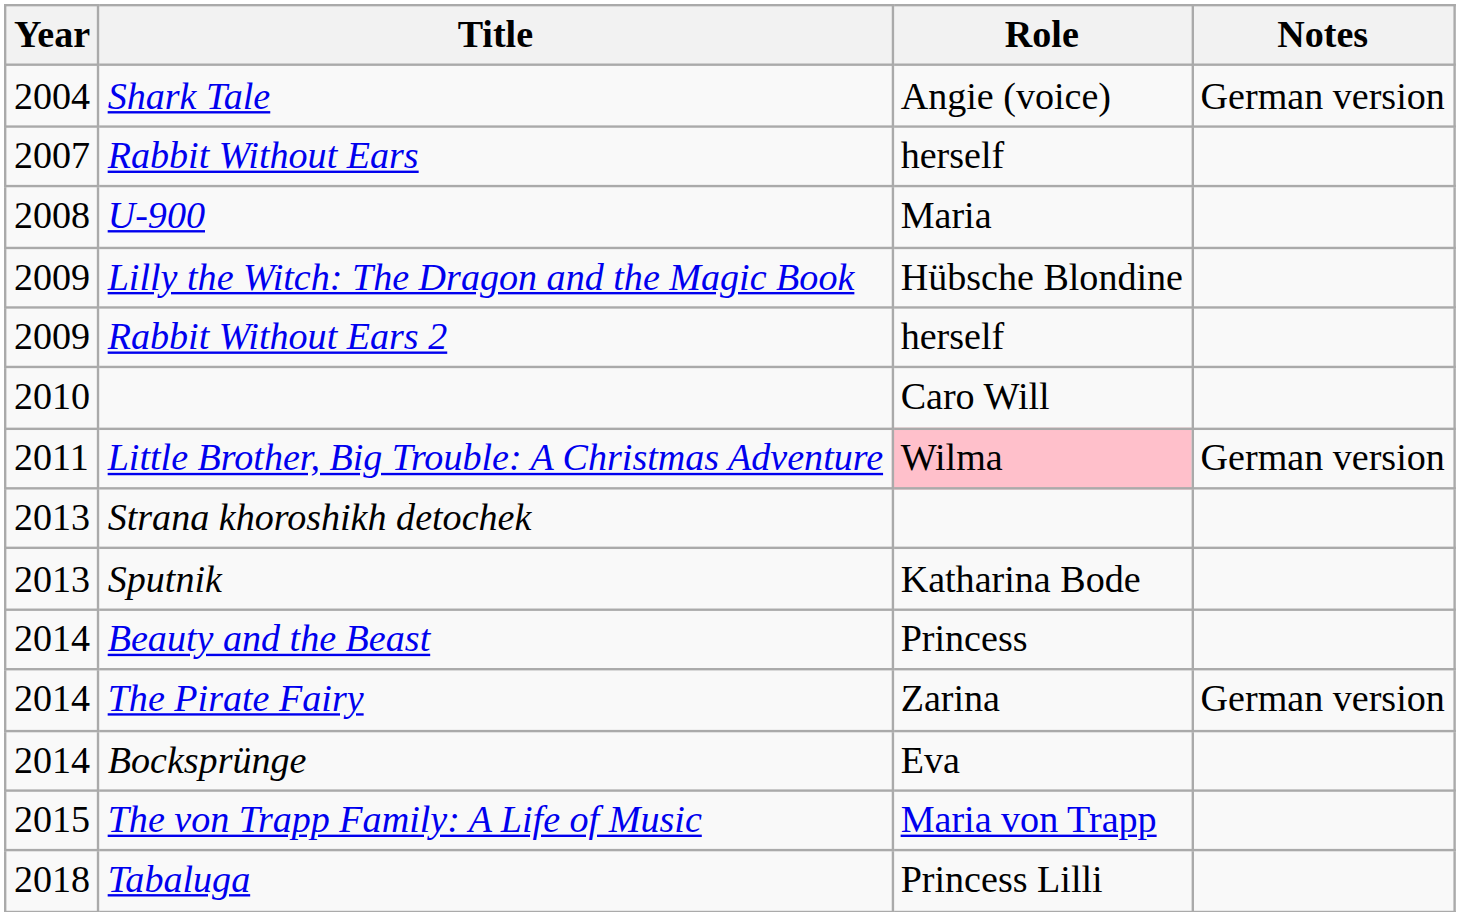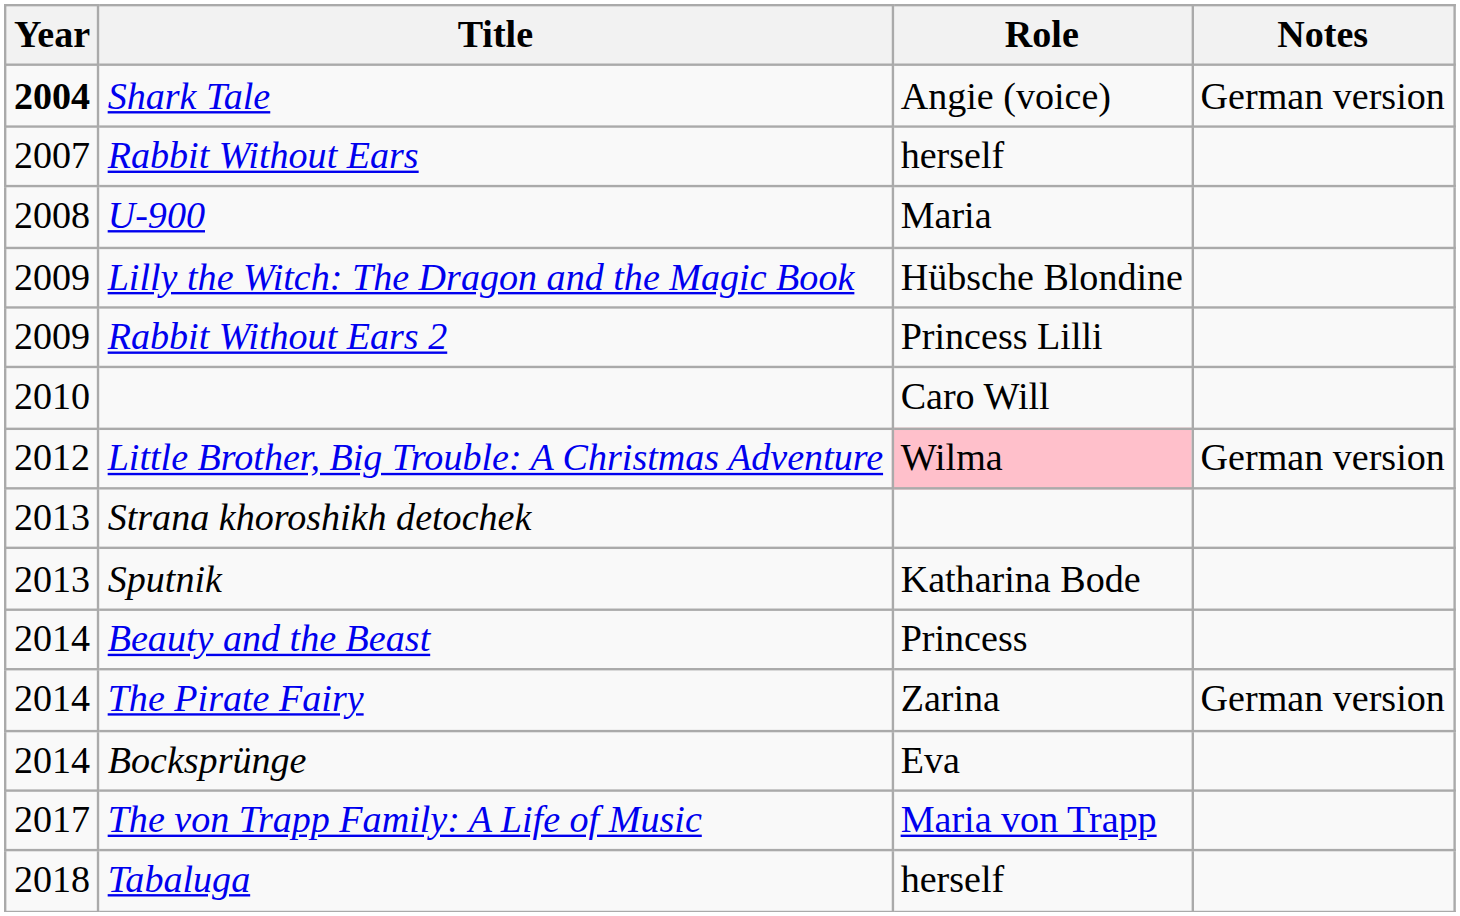Shark Tale | Year: normal -> bold
Rabbit Without Ears 2 | Role: herself -> Princess Lilli
Little Brother, Big Trouble: A Christmas Adventure | Year: 2011 -> 2012
The von Trapp Family: A Life of Music | Year: 2015 -> 2017
Tabaluga | Role: Princess Lilli -> herself
